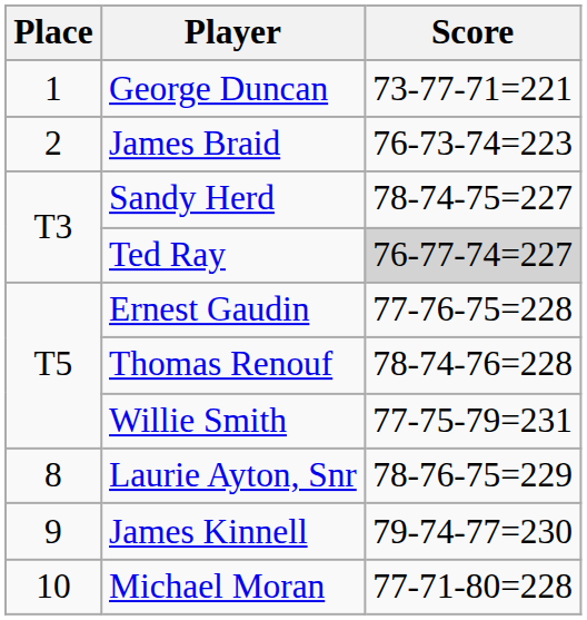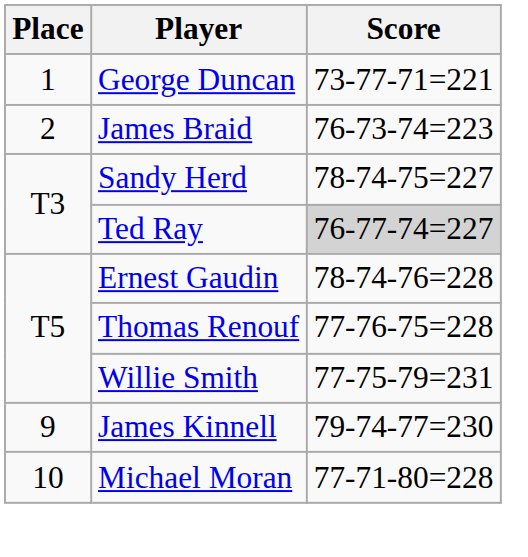Ernest Gaudin | Score: 77-76-75=228 -> 78-74-76=228
Thomas Renouf | Score: 78-74-76=228 -> 77-76-75=228
- row: 8 | Laurie Ayton, Snr | 78-76-75=229
